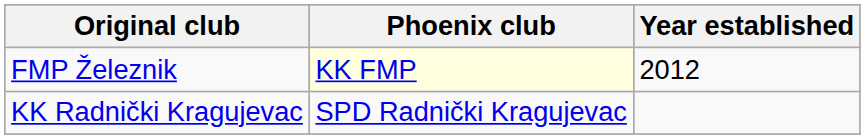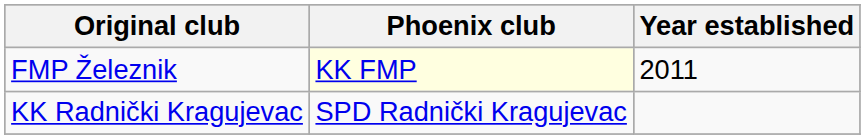FMP Železnik | Year established: 2012 -> 2011
